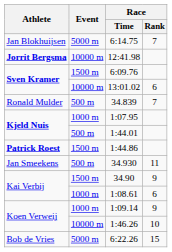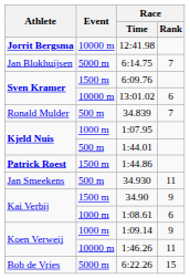rows swapped: 12:41.98 <-> 6:14.75
1:46.26 | Race / Rank: 10 -> 11
